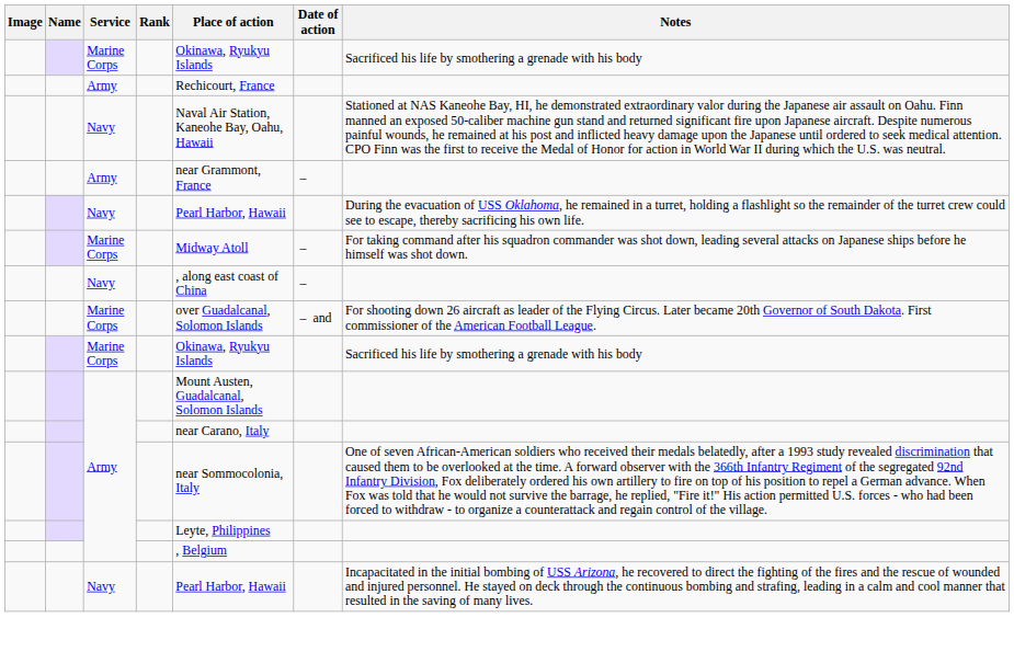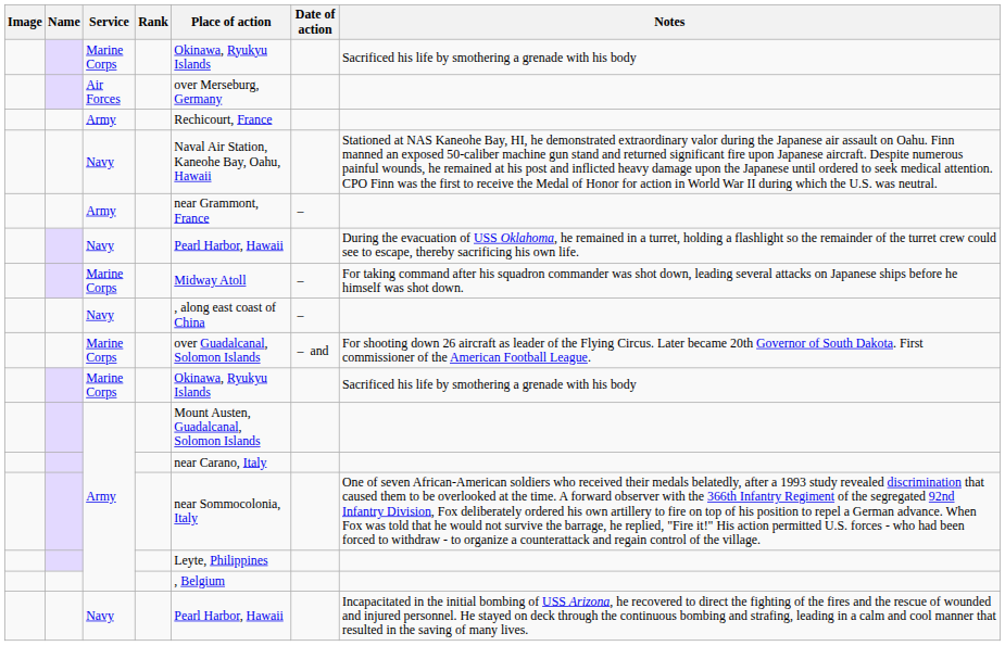+ row: Air Forces | over Merseburg, Germany
